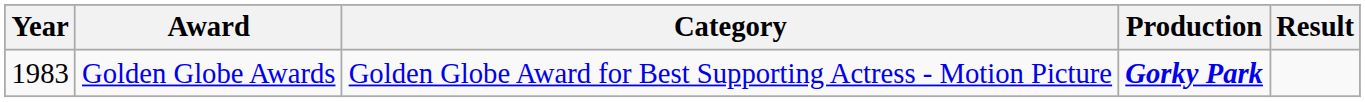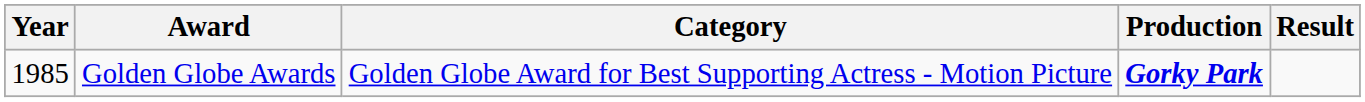Golden Globe Awards | Year: 1983 -> 1985
